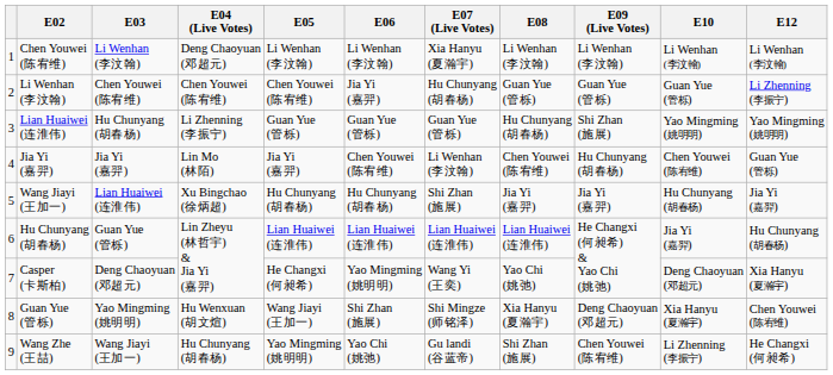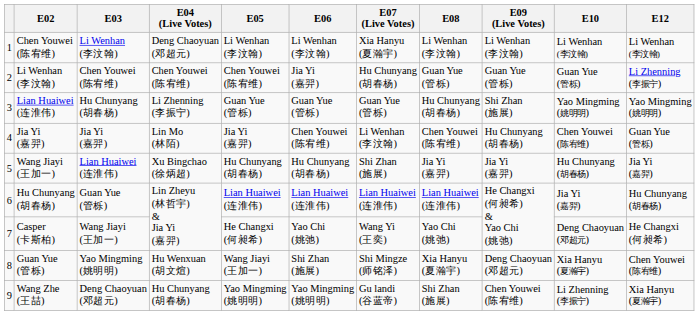Casper (卡斯柏) | E03: Deng Chaoyuan (邓超元) -> Wang Jiayi (王加一)
Casper (卡斯柏) | E06: Yao Mingming (姚明明) -> Yao Chi (姚弛)
Casper (卡斯柏) | E12: Xia Hanyu (夏瀚宇) -> He Changxi (何昶希)
Wang Zhe (王喆) | E03: Wang Jiayi (王加一) -> Deng Chaoyuan (邓超元)
Wang Zhe (王喆) | E06: Yao Chi (姚弛) -> Yao Mingming (姚明明)
Wang Zhe (王喆) | E12: He Changxi (何昶希) -> Xia Hanyu (夏瀚宇)
